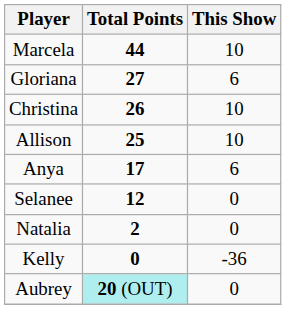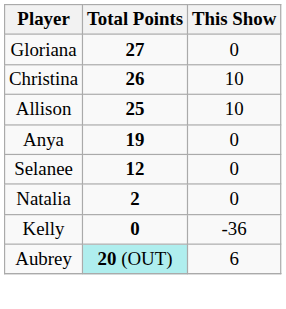- row: Marcela | 44 | 10
Gloriana | This Show: 6 -> 0
Anya | Total Points: 17 -> 19
Anya | This Show: 6 -> 0
Aubrey | This Show: 0 -> 6
